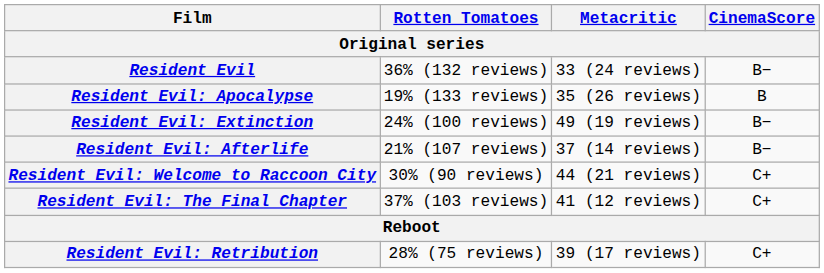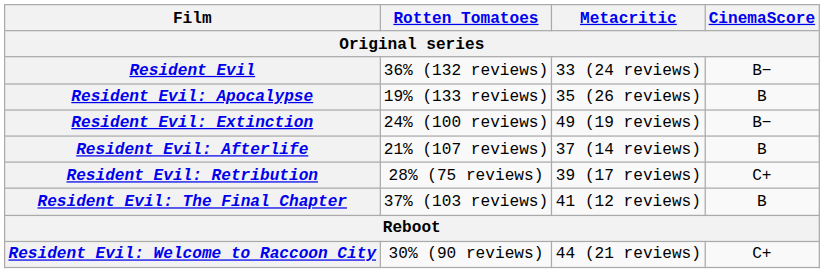Resident Evil: Afterlife | CinemaScore: B− -> B
rows swapped: Resident Evil: Retribution <-> Resident Evil: Welcome to Raccoon City
Resident Evil: The Final Chapter | CinemaScore: C+ -> B
